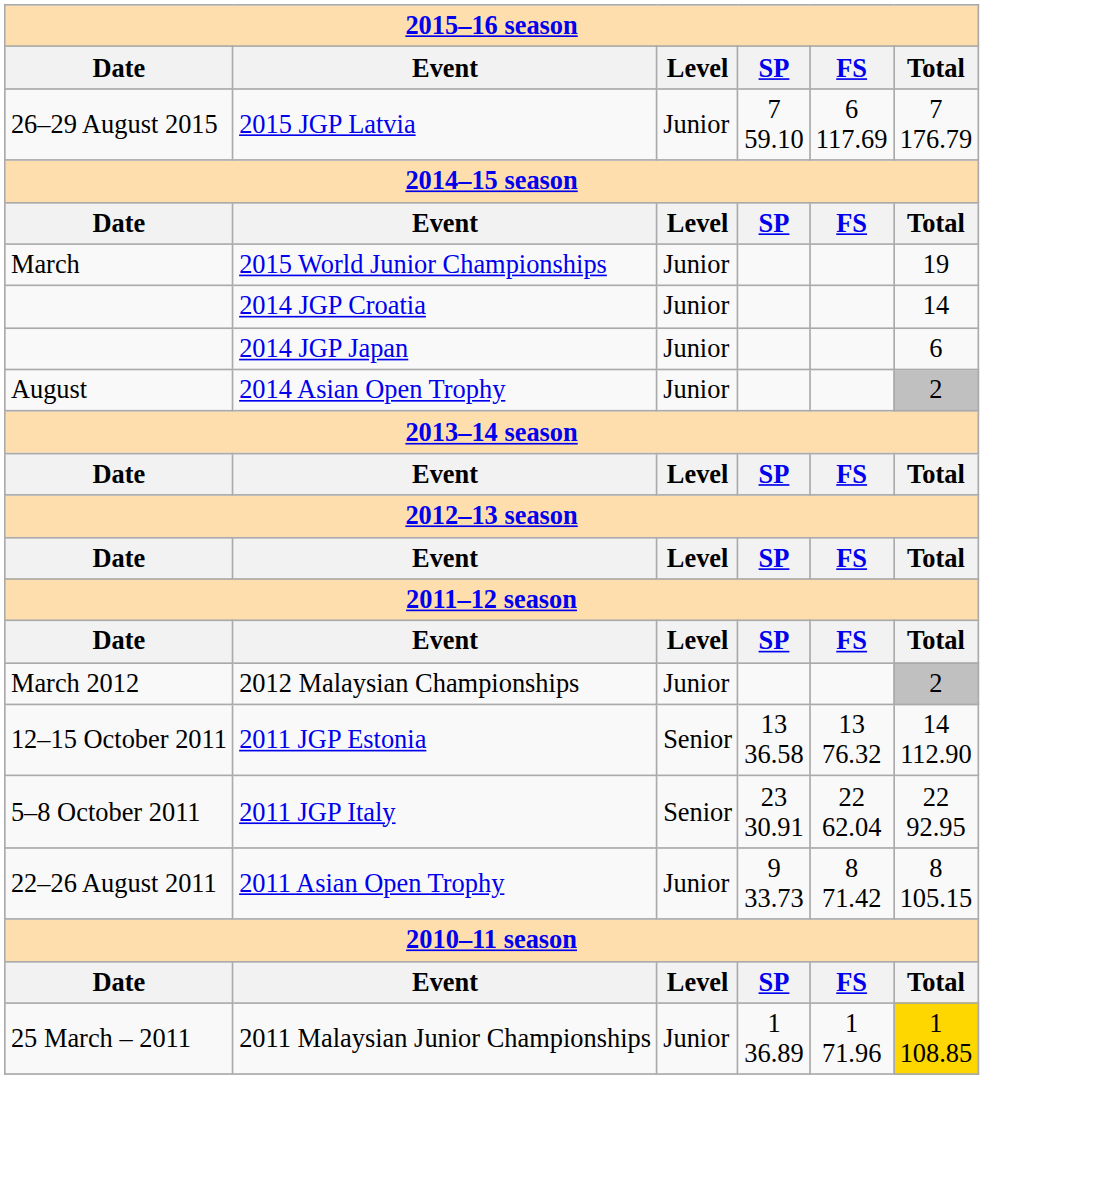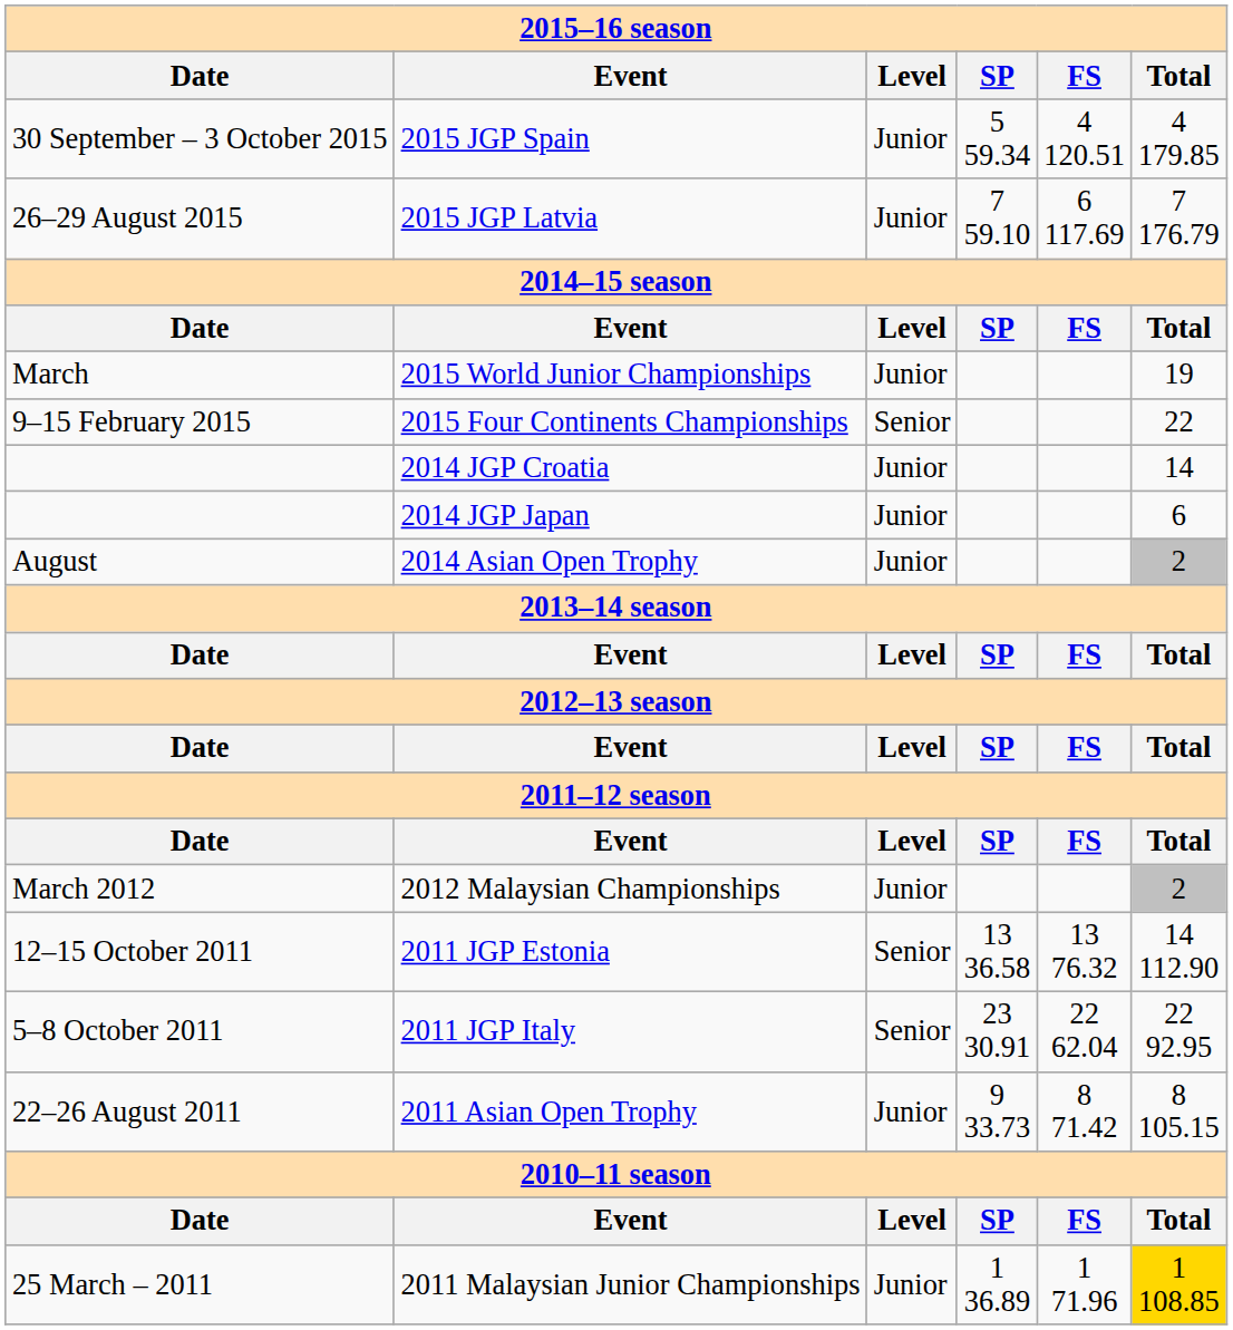+ row: 30 September – 3 October 2015 | 2015 JGP Spain | Junior | 5 59.34 | 4 120.51 | 4 179.85
+ row: 9–15 February 2015 | 2015 Four Continents Championships | Senior | 22
